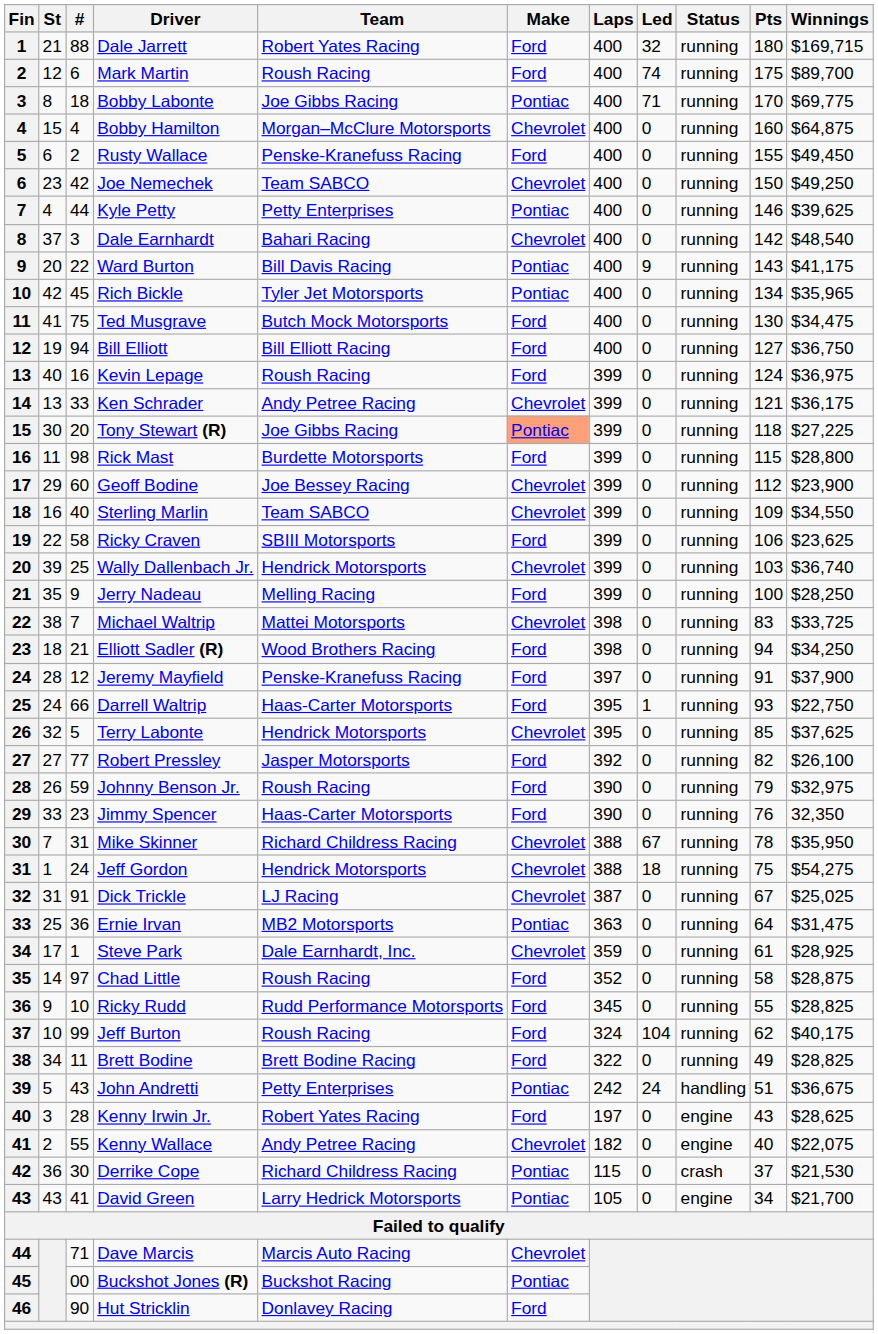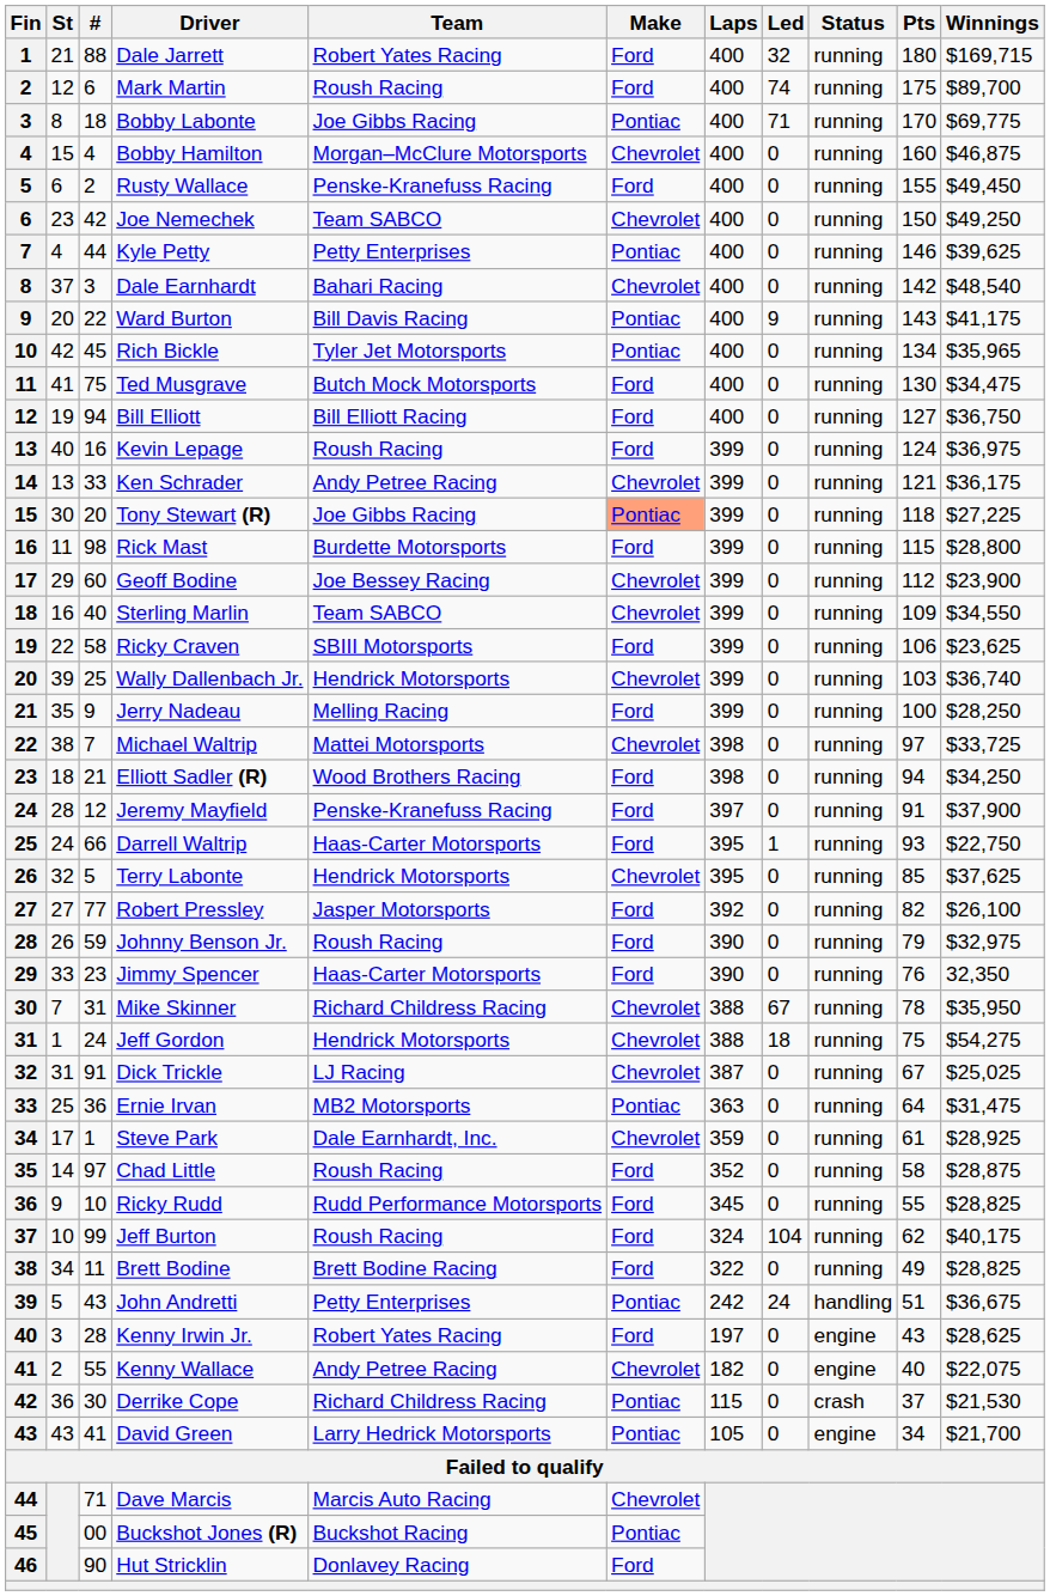Bobby Hamilton | Winnings: $64,875 -> $46,875
Michael Waltrip | Pts: 83 -> 97
